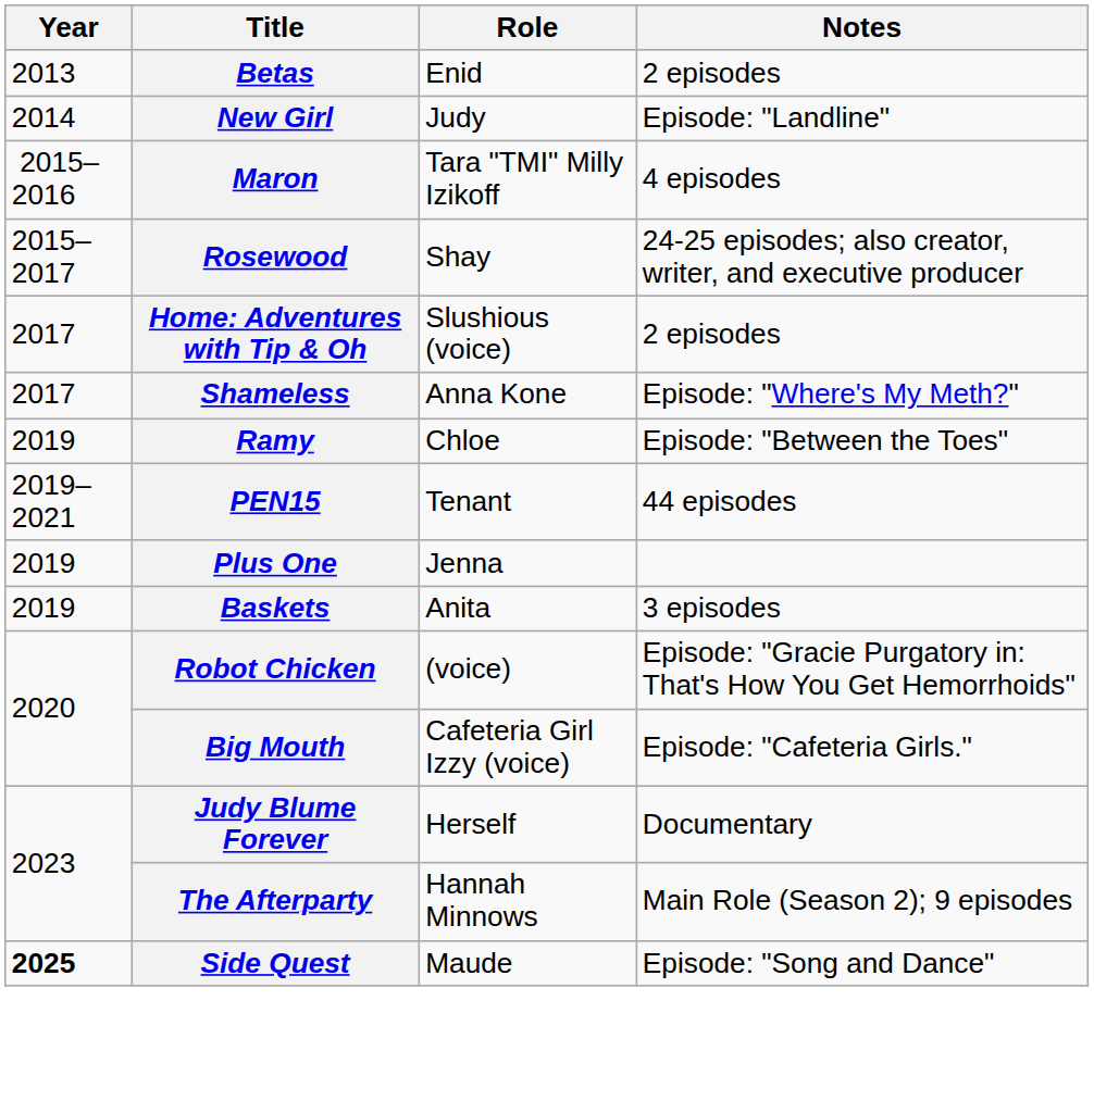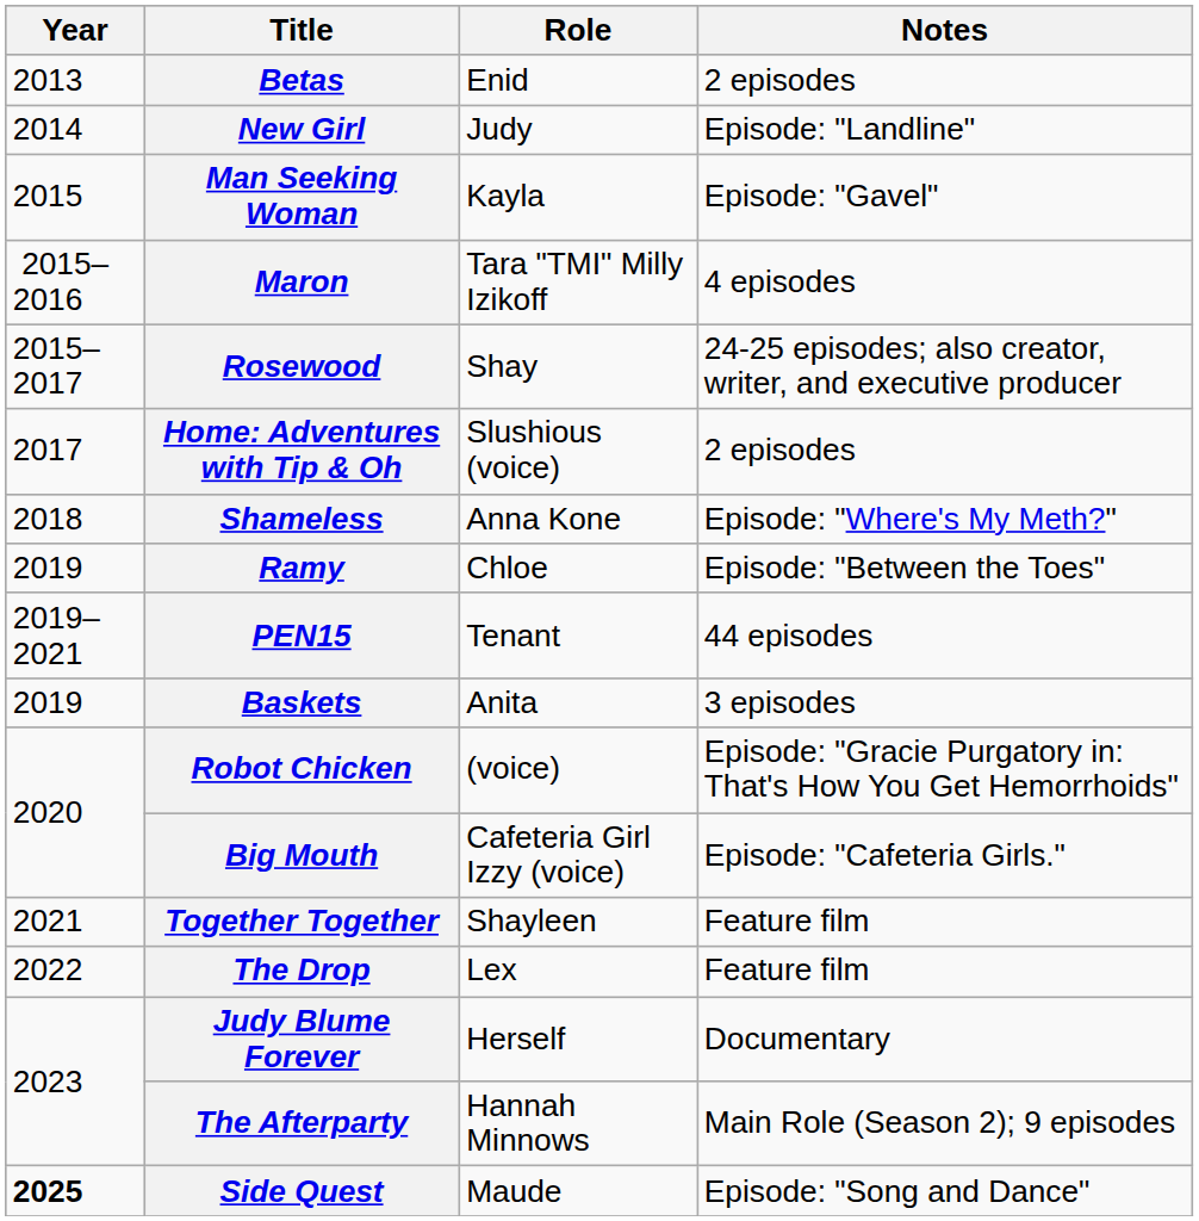+ row: 2015 | Man Seeking Woman | Kayla | Episode: "Gavel"
Shameless | Year: 2017 -> 2018
- row: 2019 | Plus One | Jenna
+ row: 2021 | Together Together | Shayleen | Feature film
+ row: 2022 | The Drop | Lex | Feature film
